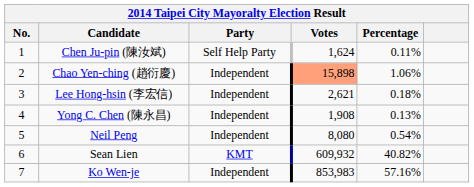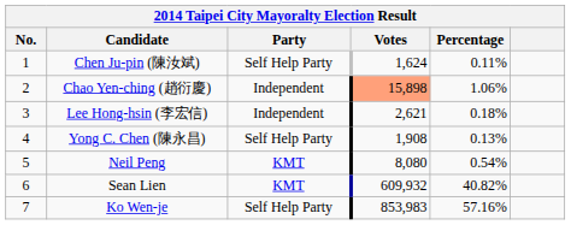Yong C. Chen (陳永昌) | Party: Independent -> Self Help Party
Neil Peng | Party: Independent -> KMT
Ko Wen-je | Party: Independent -> Self Help Party
